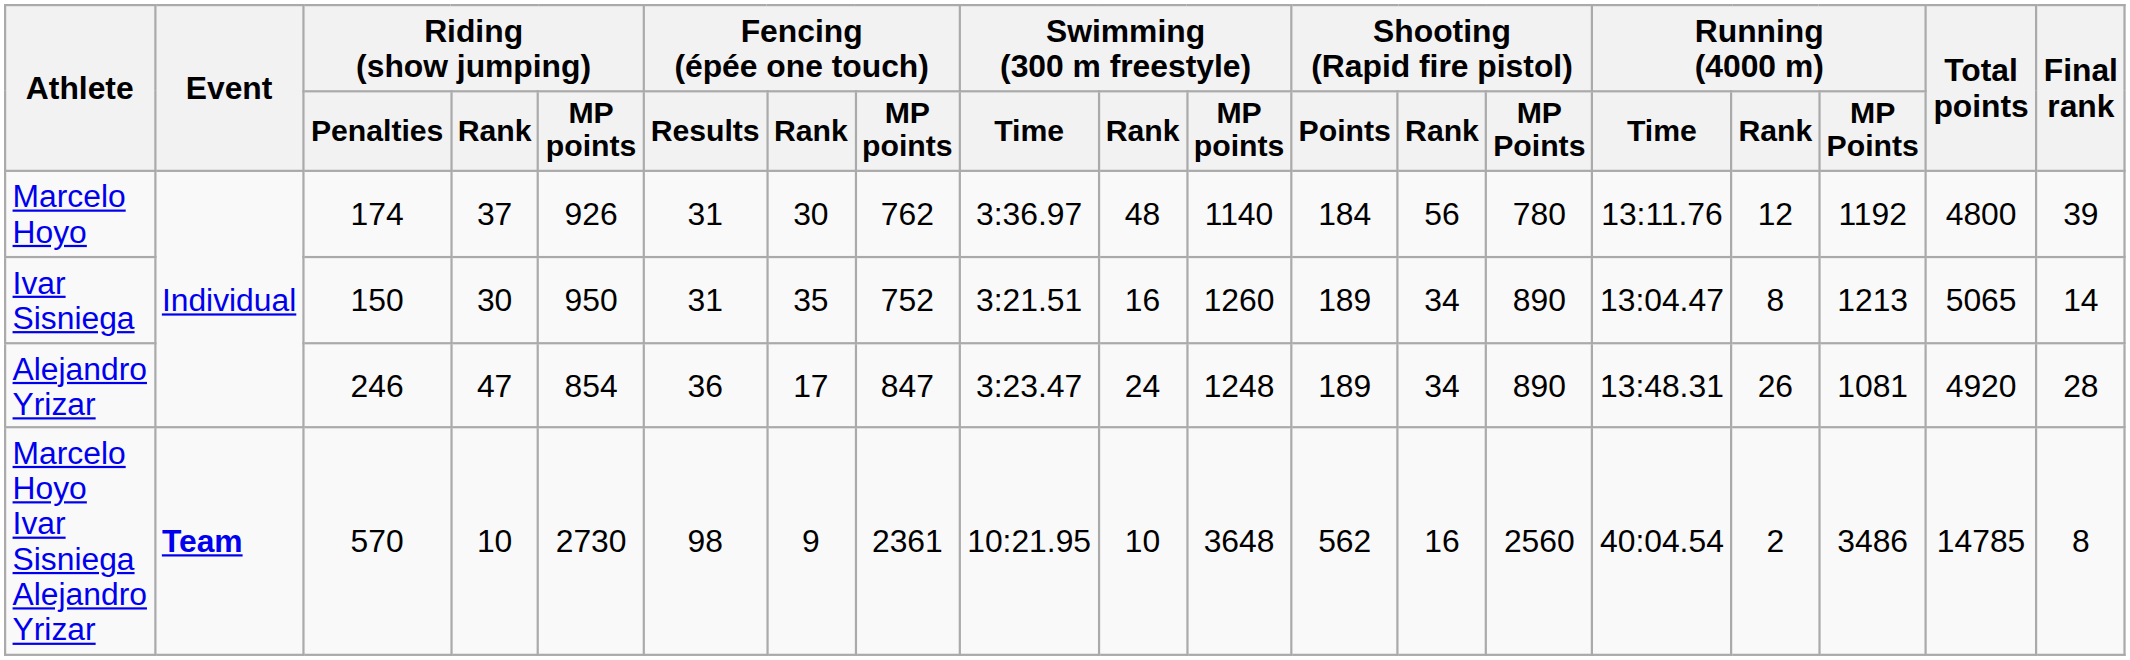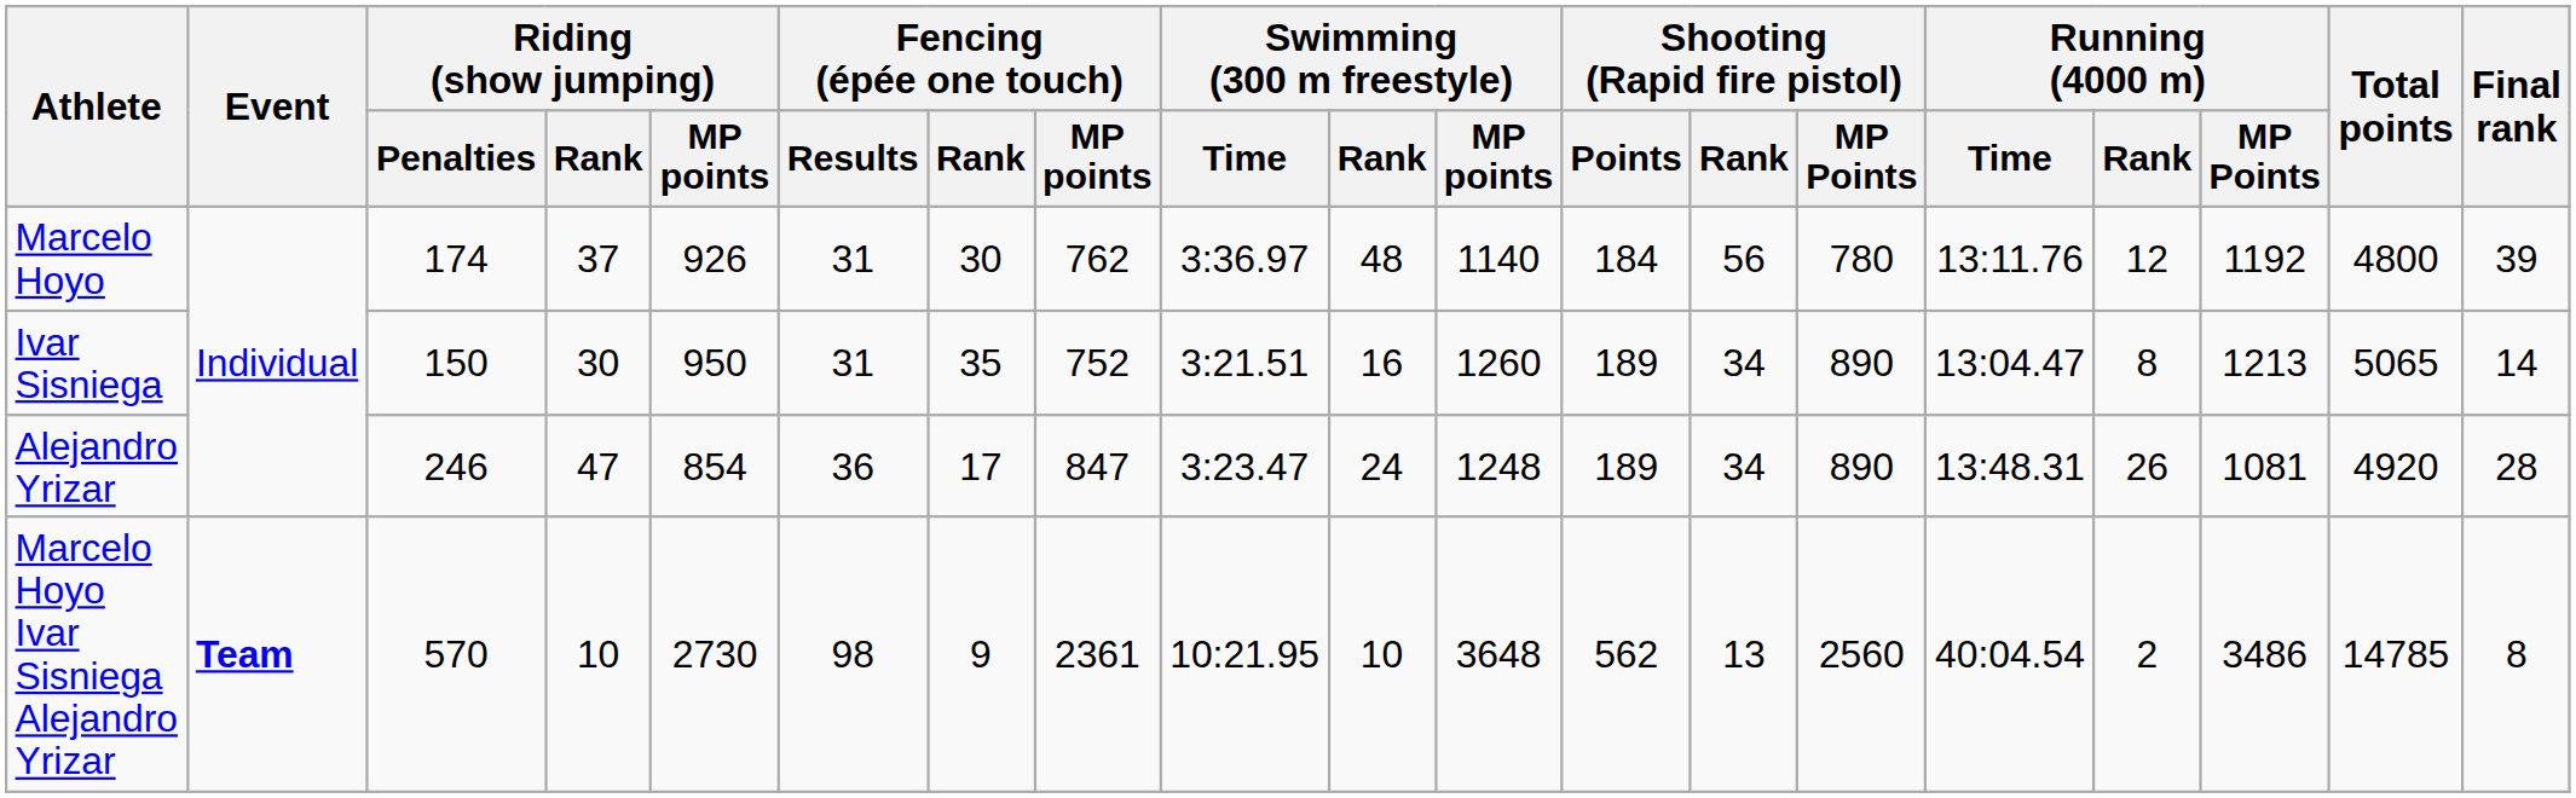Marcelo Hoyo Ivar Sisniega Alejandro Yrizar | Shooting (Rapid fire pistol) / Rank: 16 -> 13
